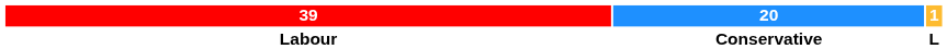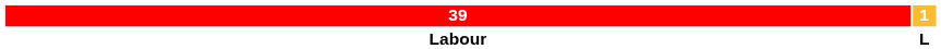- column: 20 | Conservative
